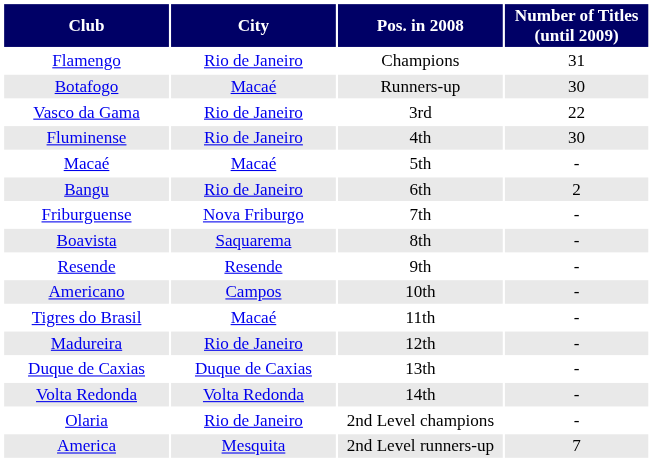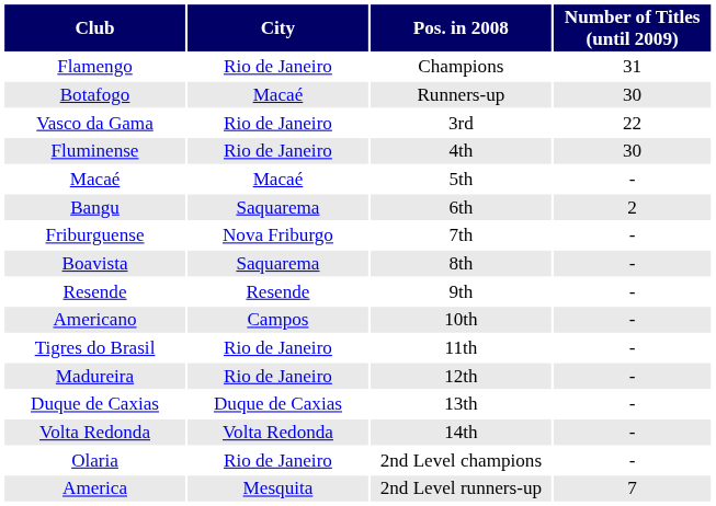Bangu | City: Rio de Janeiro -> Saquarema
Tigres do Brasil | City: Macaé -> Rio de Janeiro
